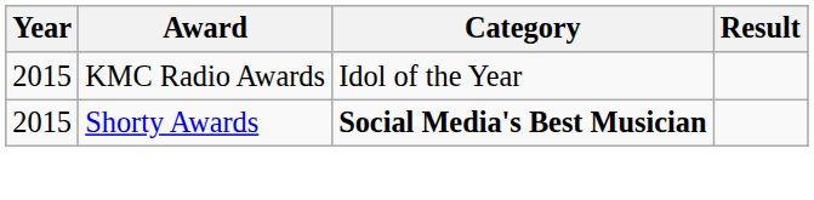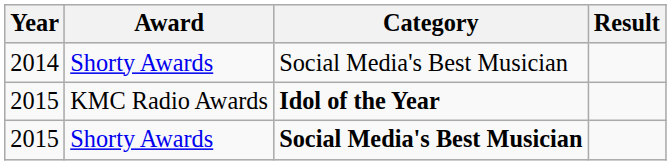+ row: 2014 | Shorty Awards | Social Media's Best Musician
2015 / KMC Radio Awards | Category: normal -> bold
